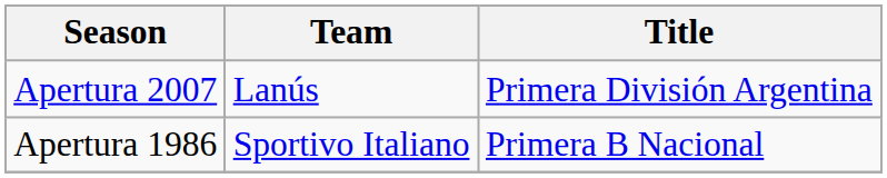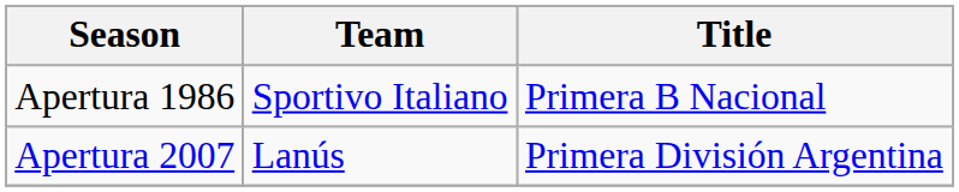rows swapped: Apertura 1986 <-> Apertura 2007
